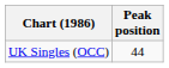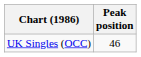UK Singles (OCC) | Peak position: 44 -> 46
